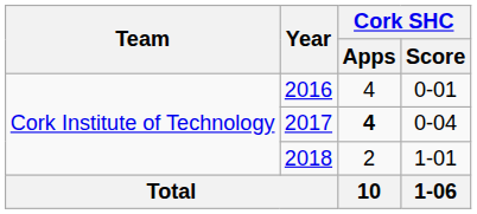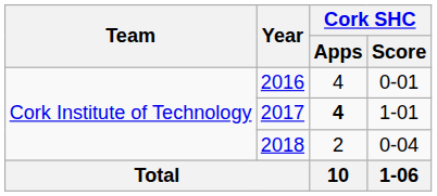2017 | Cork SHC / Score: 0-04 -> 1-01
2018 | Cork SHC / Score: 1-01 -> 0-04
